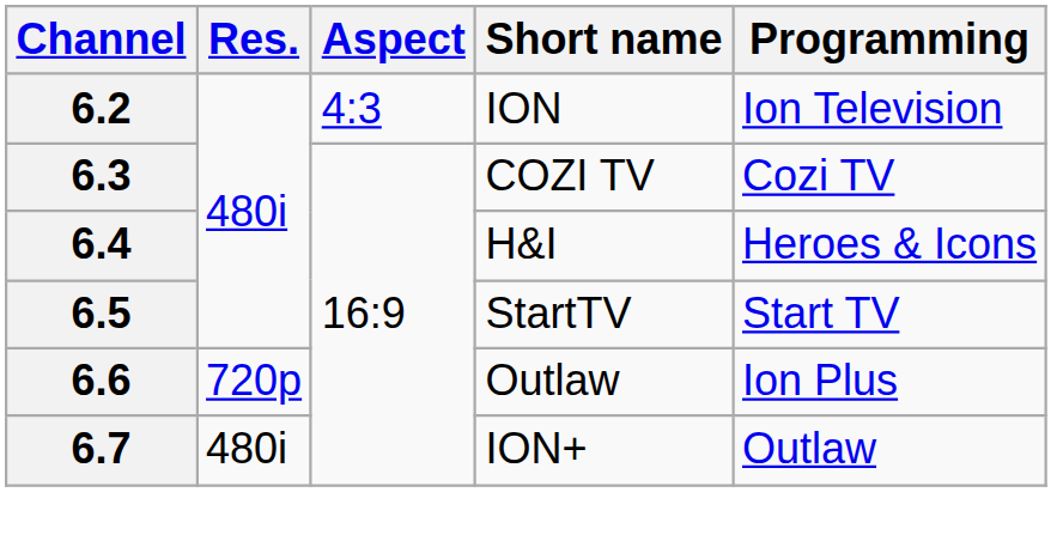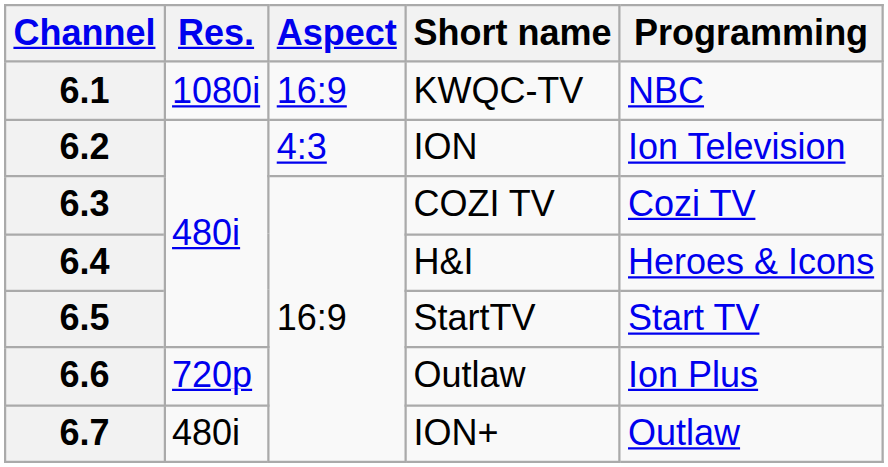+ row: 6.1 | 1080i | 16:9 | KWQC-TV | NBC
